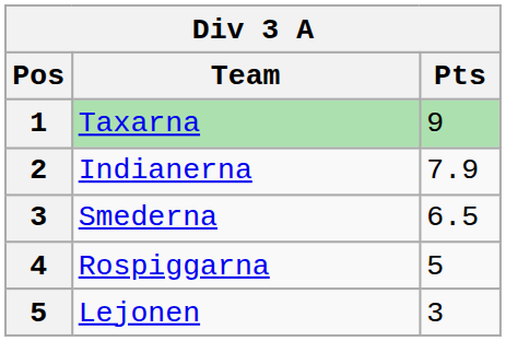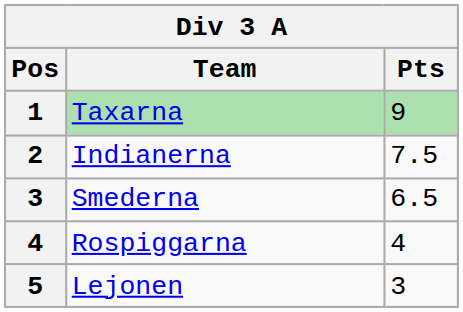Indianerna | Pts: 7.9 -> 7.5
Rospiggarna | Pts: 5 -> 4
